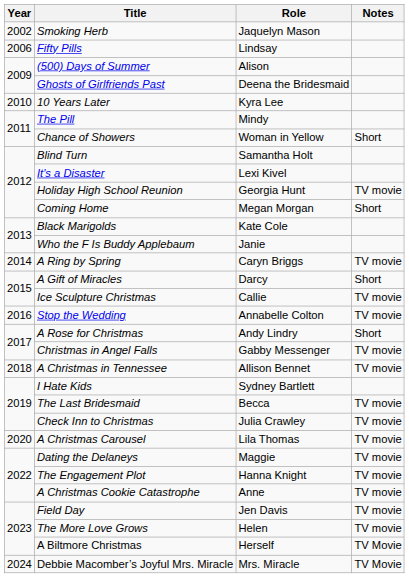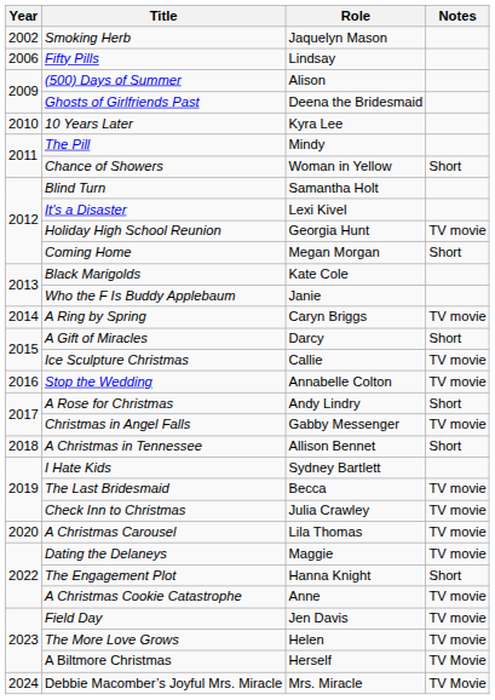A Christmas in Tennessee | Notes: TV movie -> Short
The Engagement Plot | Notes: TV movie -> Short
